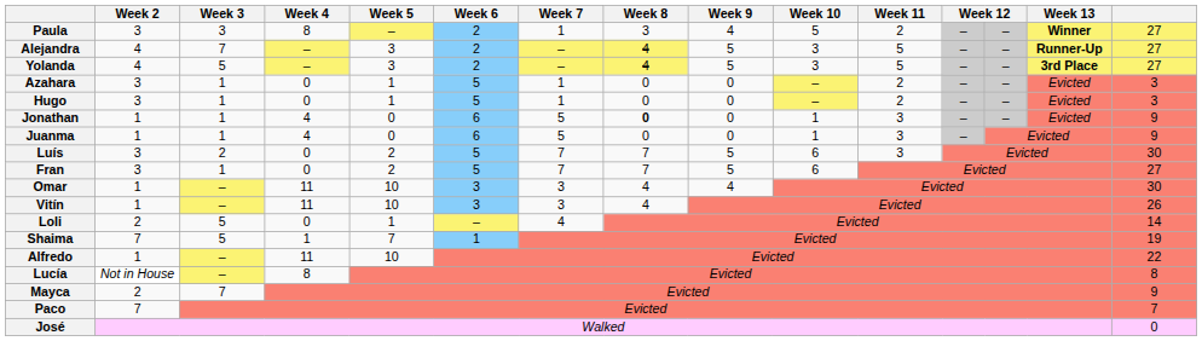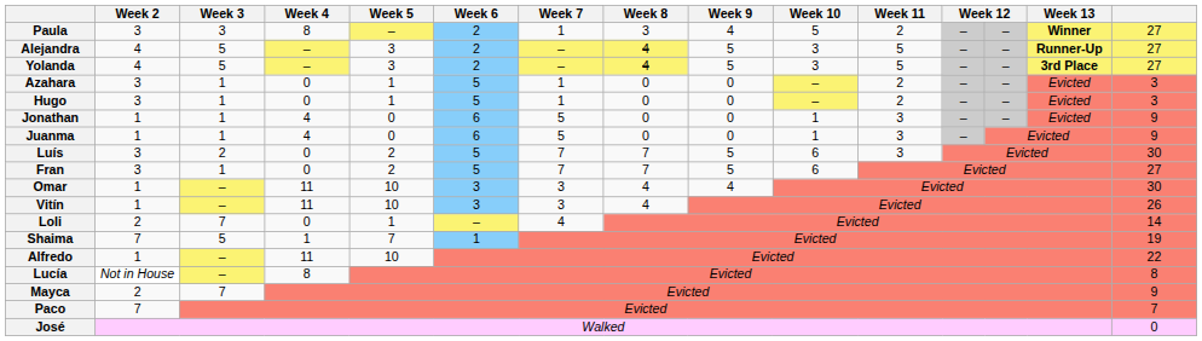Alejandra | Week 3: 7 -> 5
Jonathan | Week 8: bold -> normal
Loli | Week 3: 5 -> 7
